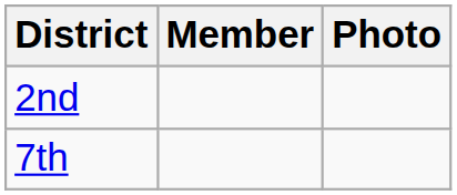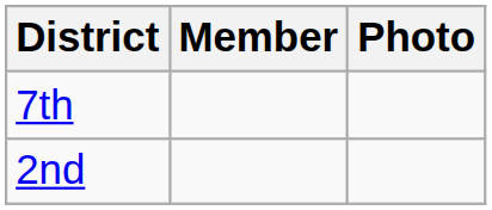rows swapped: 2nd <-> 7th
